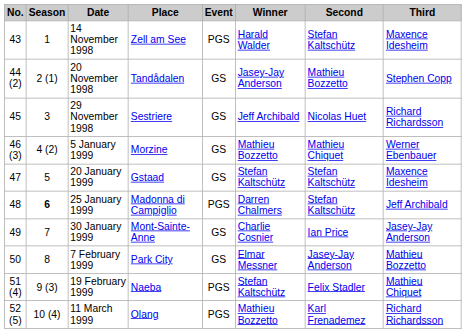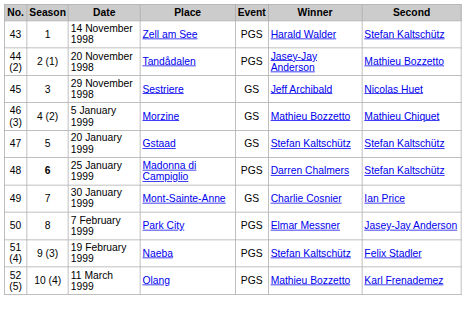- column: Third | Maxence Idesheim | Stephen Copp | Richard Richardsson | Werner Ebenbauer | Maxence Idesheim | Jeff Archibald | Jasey-Jay Anderson | Mathieu Bozzetto | Mathieu Chiquet | Richard Richardsson
20 November 1998 | Event: GS -> PGS
7 February 1999 | Event: GS -> PGS
